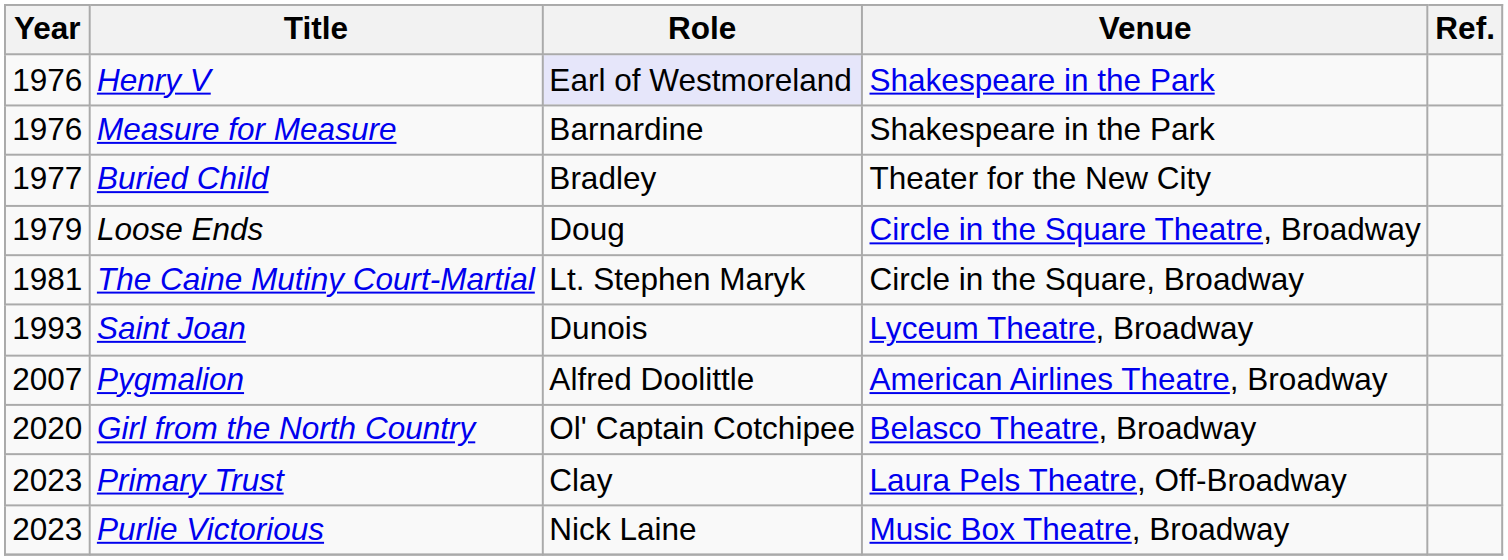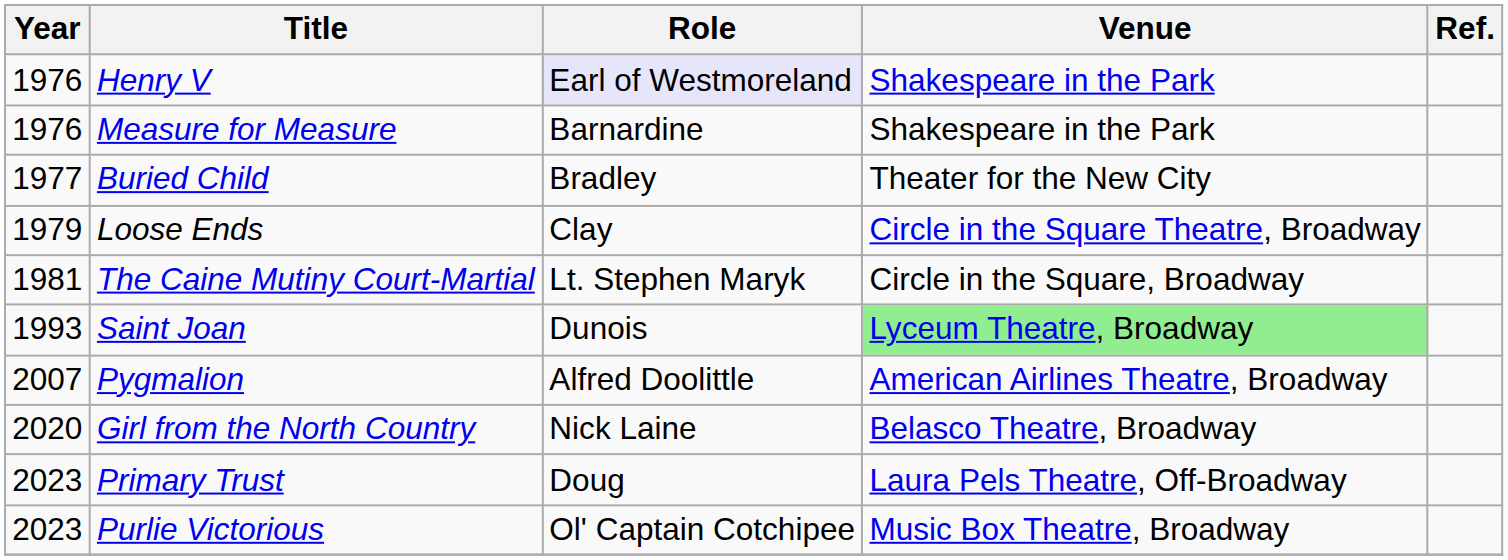Loose Ends | Role: Doug -> Clay
Saint Joan | Venue: no background -> lightgreen background
Girl from the North Country | Role: Ol' Captain Cotchipee -> Nick Laine
Primary Trust | Role: Clay -> Doug
Purlie Victorious | Role: Nick Laine -> Ol' Captain Cotchipee
